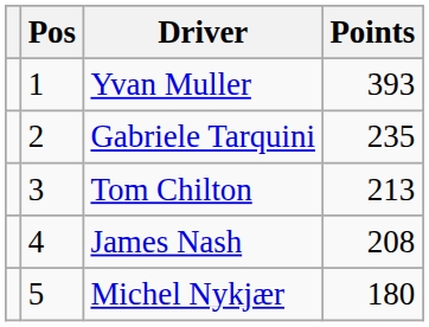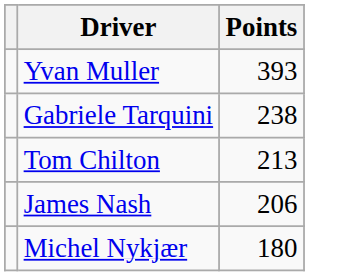- column: Pos | 1 | 2 | 3 | 4 | 5
Gabriele Tarquini | Points: 235 -> 238
James Nash | Points: 208 -> 206
